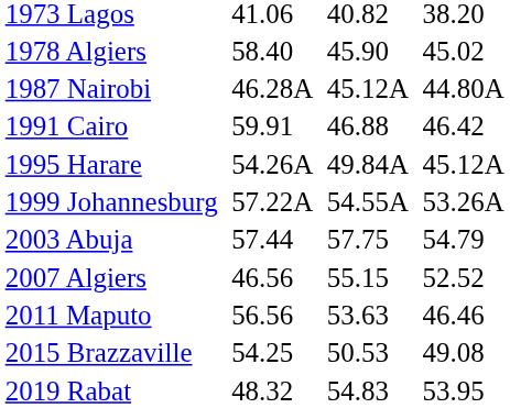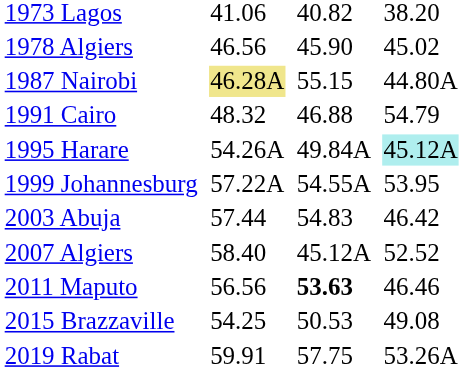1978 Algiers | column 3: 58.40 -> 46.56
1987 Nairobi | column 3: no background -> khaki background
1987 Nairobi | column 5: 45.12A -> 55.15
1991 Cairo | column 3: 59.91 -> 48.32
1991 Cairo | column 7: 46.42 -> 54.79
1995 Harare | column 7: no background -> paleturquoise background
1999 Johannesburg | column 7: 53.26A -> 53.95
2003 Abuja | column 5: 57.75 -> 54.83
2003 Abuja | column 7: 54.79 -> 46.42
2007 Algiers | column 3: 46.56 -> 58.40
2007 Algiers | column 5: 55.15 -> 45.12A
2011 Maputo | column 5: normal -> bold
2019 Rabat | column 3: 48.32 -> 59.91
2019 Rabat | column 5: 54.83 -> 57.75
2019 Rabat | column 7: 53.95 -> 53.26A
